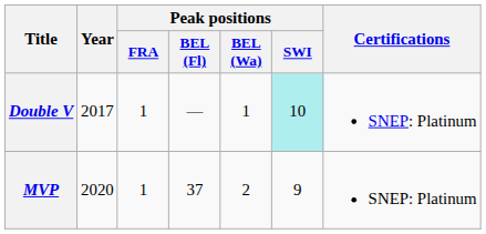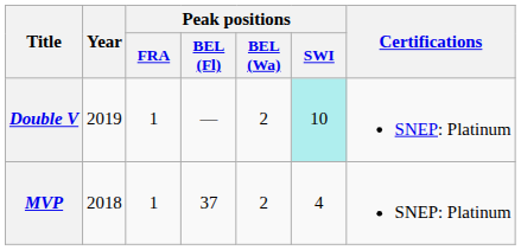Double V | Year: 2017 -> 2019
Double V | Peak positions / BEL (Wa): 1 -> 2
MVP | Year: 2020 -> 2018
MVP | Peak positions / SWI: 9 -> 4
